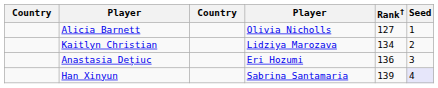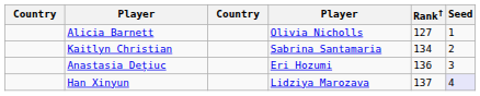Kaitlyn Christian | column 4: Lidziya Marozava -> Sabrina Santamaria
Han Xinyun | column 4: Sabrina Santamaria -> Lidziya Marozava
Han Xinyun | Rank†: 139 -> 137
